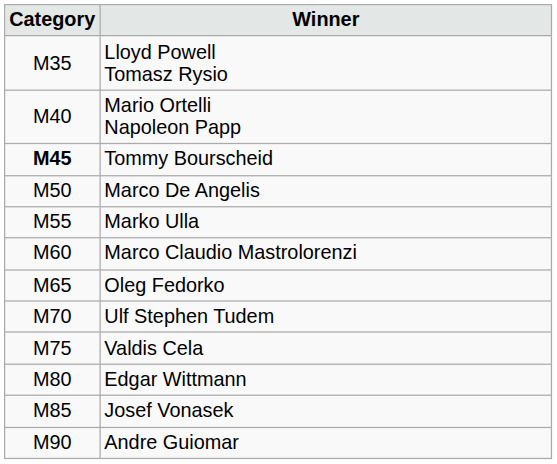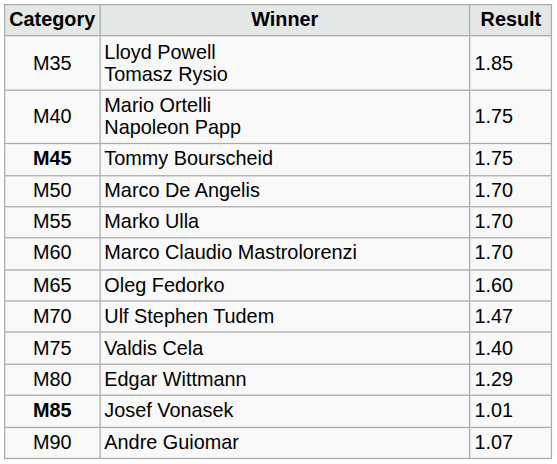+ column: Result | 1.85 | 1.75 | 1.75 | 1.70 | 1.70 | 1.70 | 1.60 | 1.47 | 1.40 | 1.29 | 1.01 | 1.07
Josef Vonasek | Category: normal -> bold
